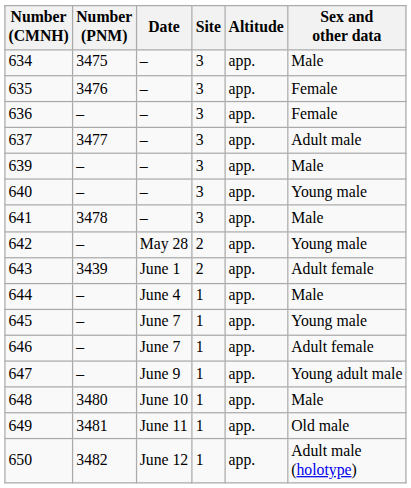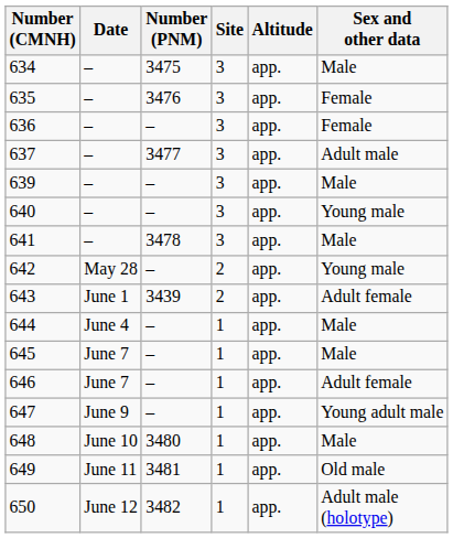columns swapped: Number (PNM) <-> Date
645 | Sex and other data: Young male -> Male
